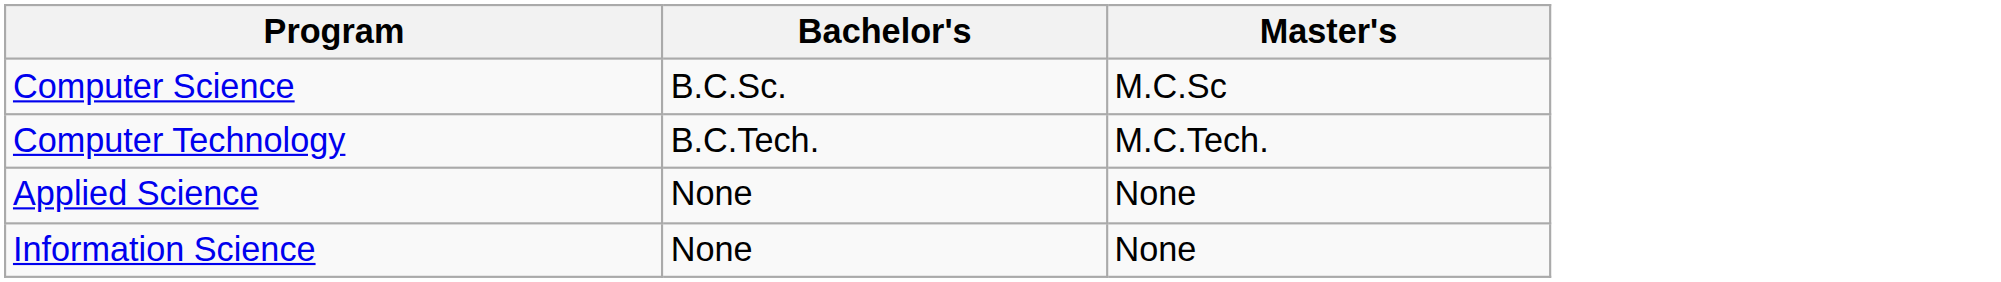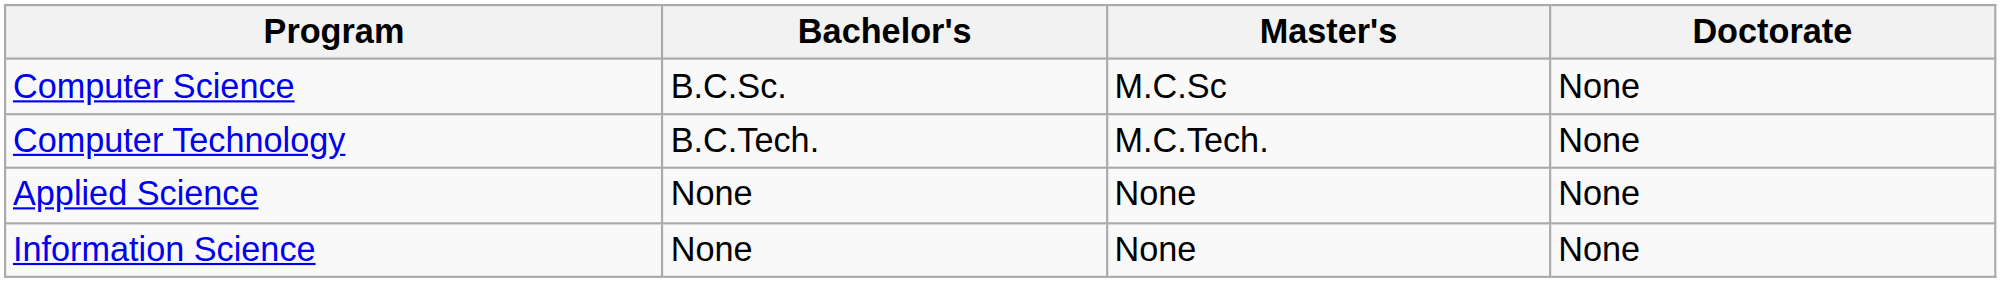+ column: Doctorate | None | None | None | None
